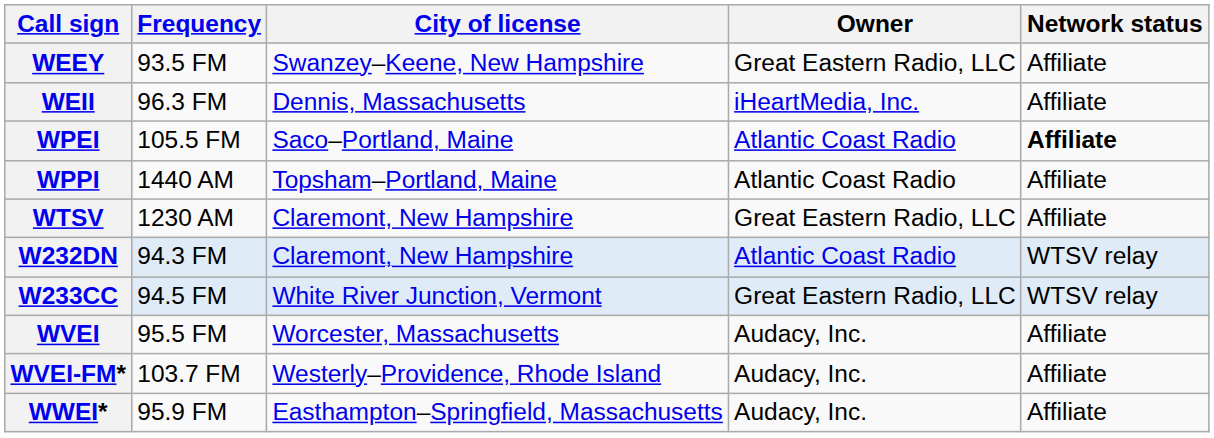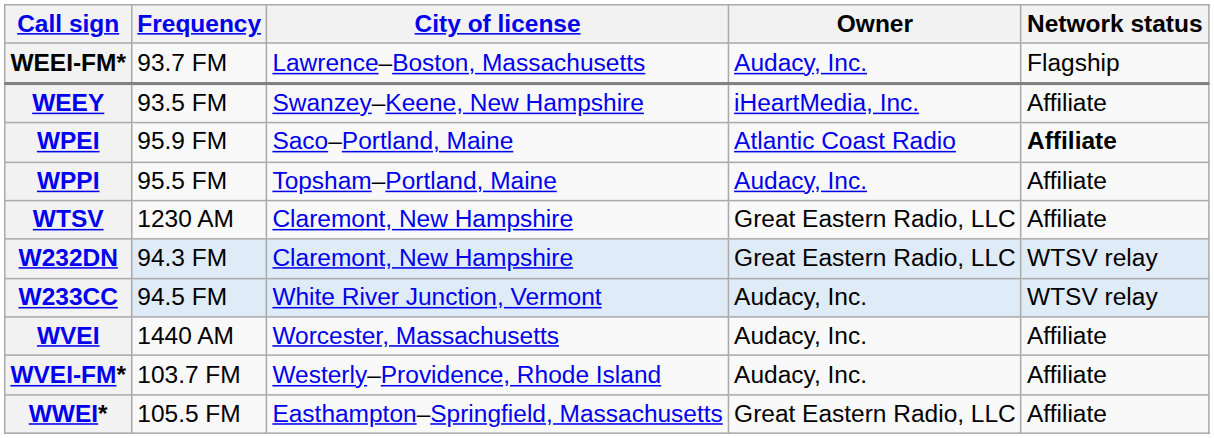+ row: WEEI-FM* | 93.7 FM | Lawrence–Boston, Massachusetts | Audacy, Inc. | Flagship
WEEY | Owner: Great Eastern Radio, LLC -> iHeartMedia, Inc.
- row: WEII | 96.3 FM | Dennis, Massachusetts | iHeartMedia, Inc. | Affiliate
WPEI | Frequency: 105.5 FM -> 95.9 FM
WPPI | Frequency: 1440 AM -> 95.5 FM
WPPI | Owner: Atlantic Coast Radio -> Audacy, Inc.
W232DN | Owner: Atlantic Coast Radio -> Great Eastern Radio, LLC
W233CC | Owner: Great Eastern Radio, LLC -> Audacy, Inc.
WVEI | Frequency: 95.5 FM -> 1440 AM
WWEI* | Frequency: 95.9 FM -> 105.5 FM
WWEI* | Owner: Audacy, Inc. -> Great Eastern Radio, LLC
